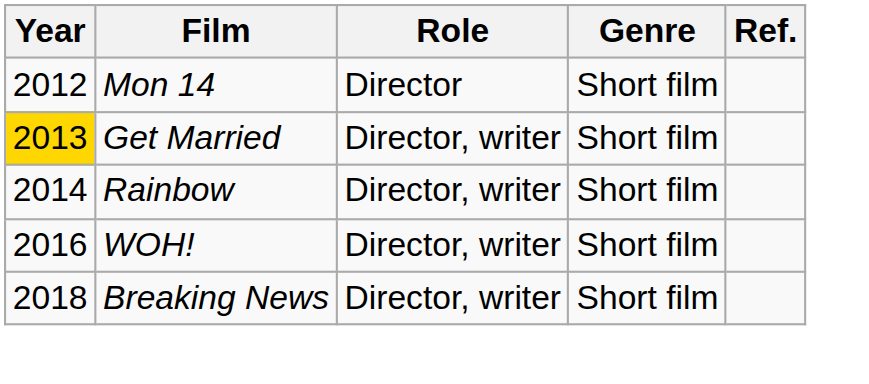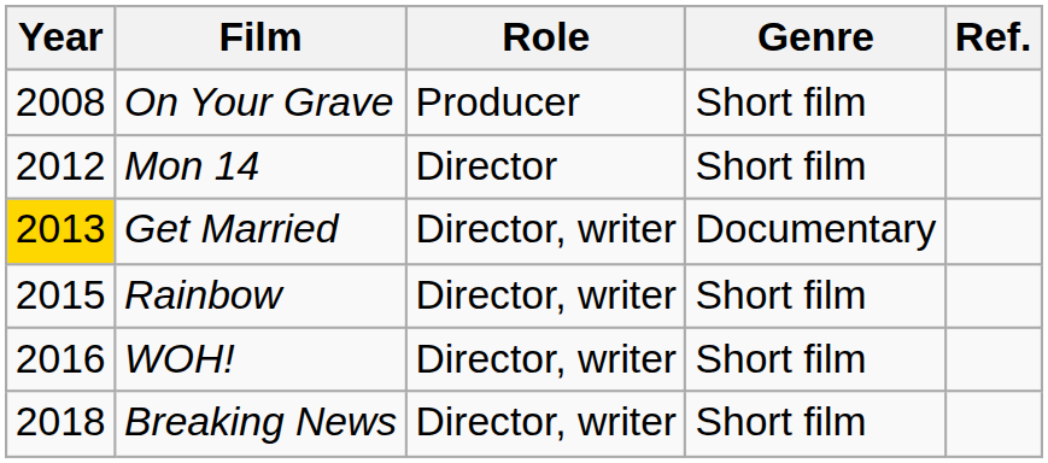+ row: 2008 | On Your Grave | Producer | Short film
Get Married | Genre: Short film -> Documentary
Rainbow | Year: 2014 -> 2015
